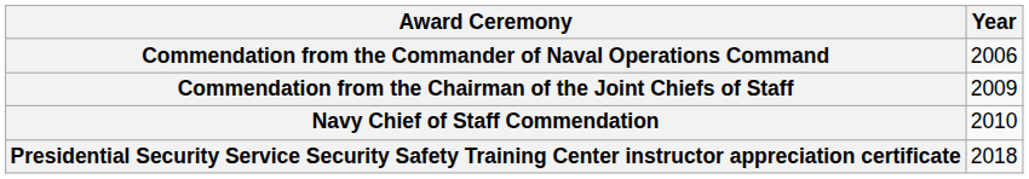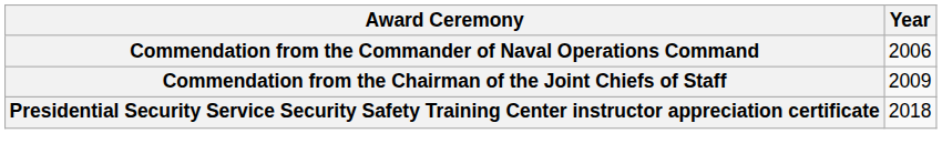- row: Navy Chief of Staff Commendation | 2010
